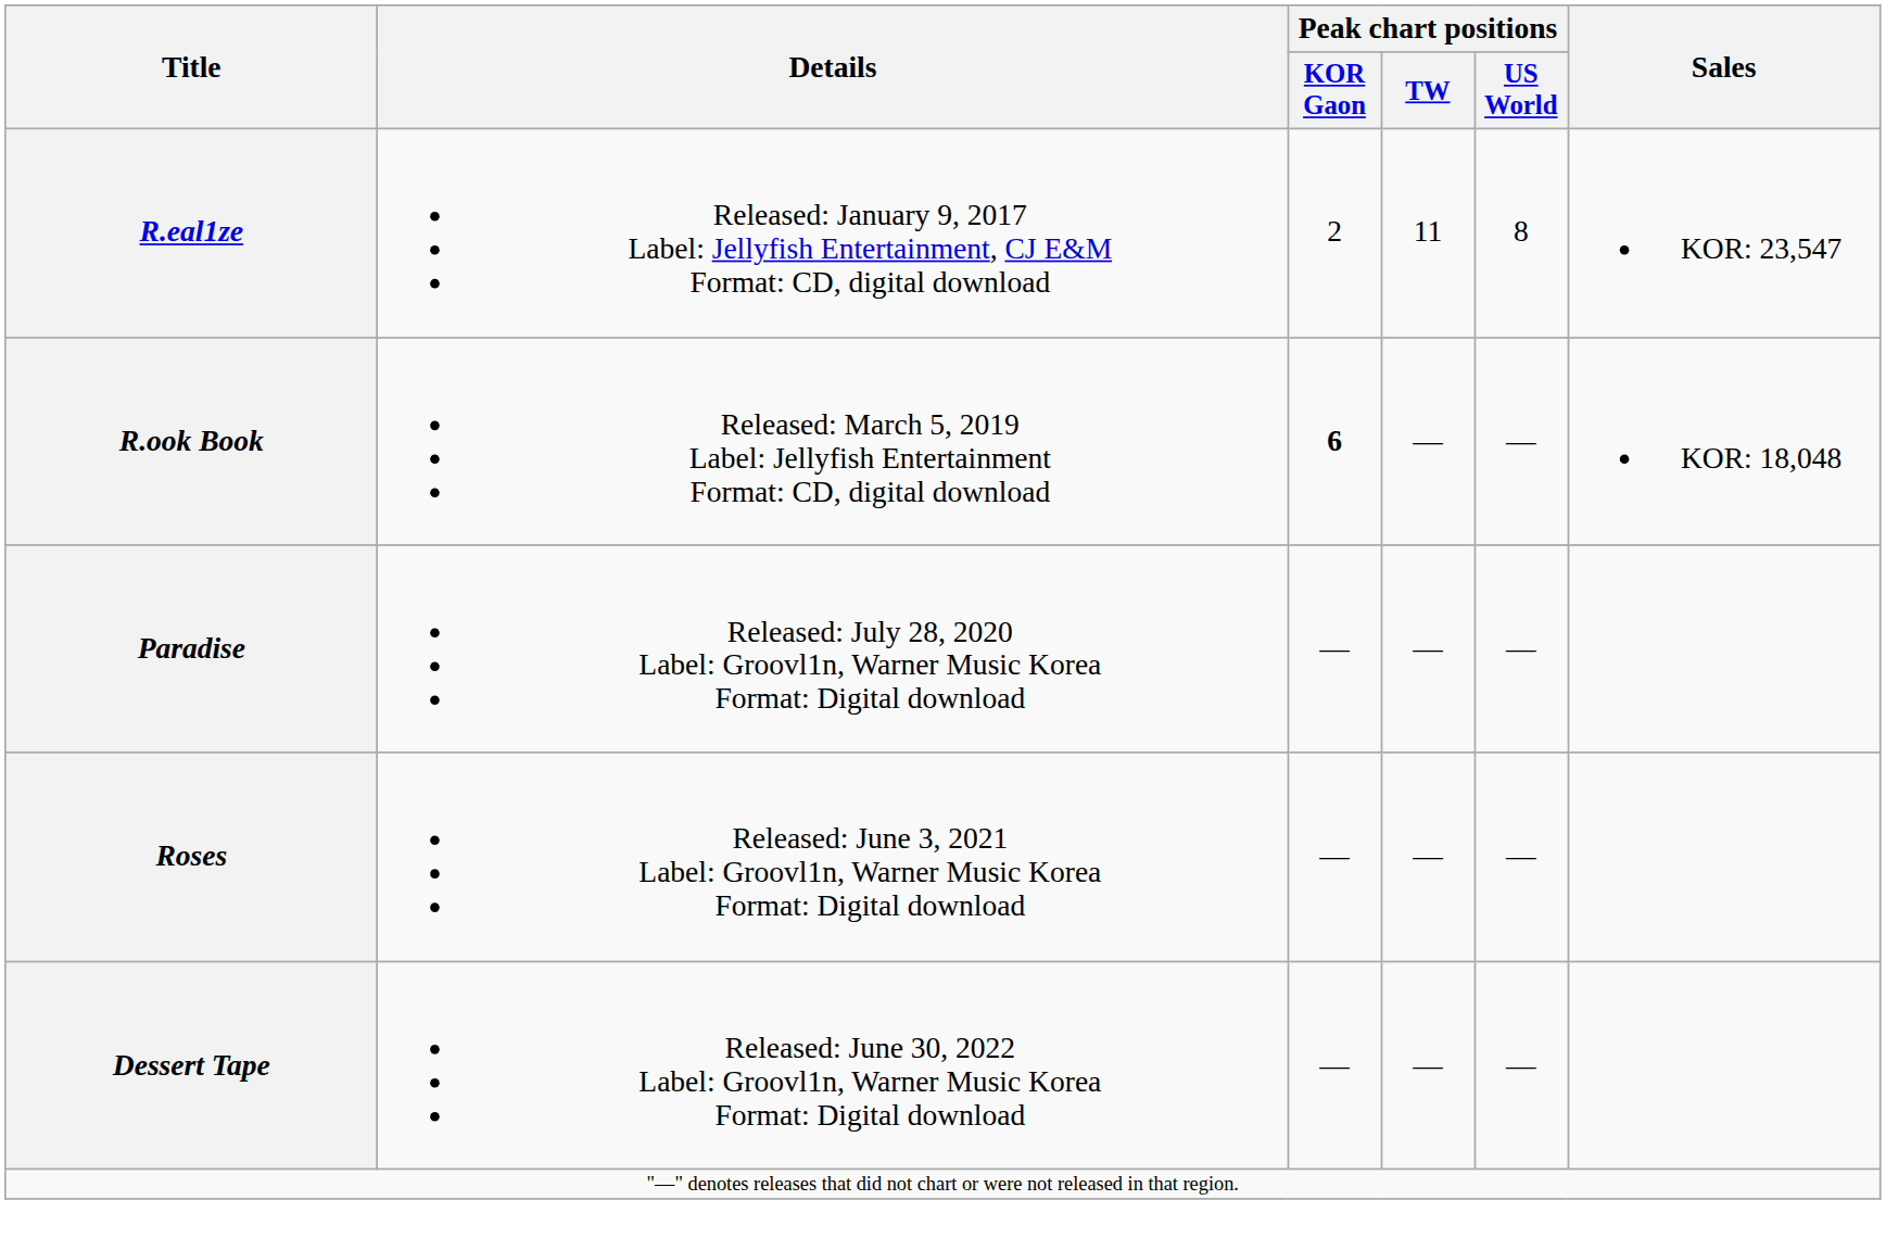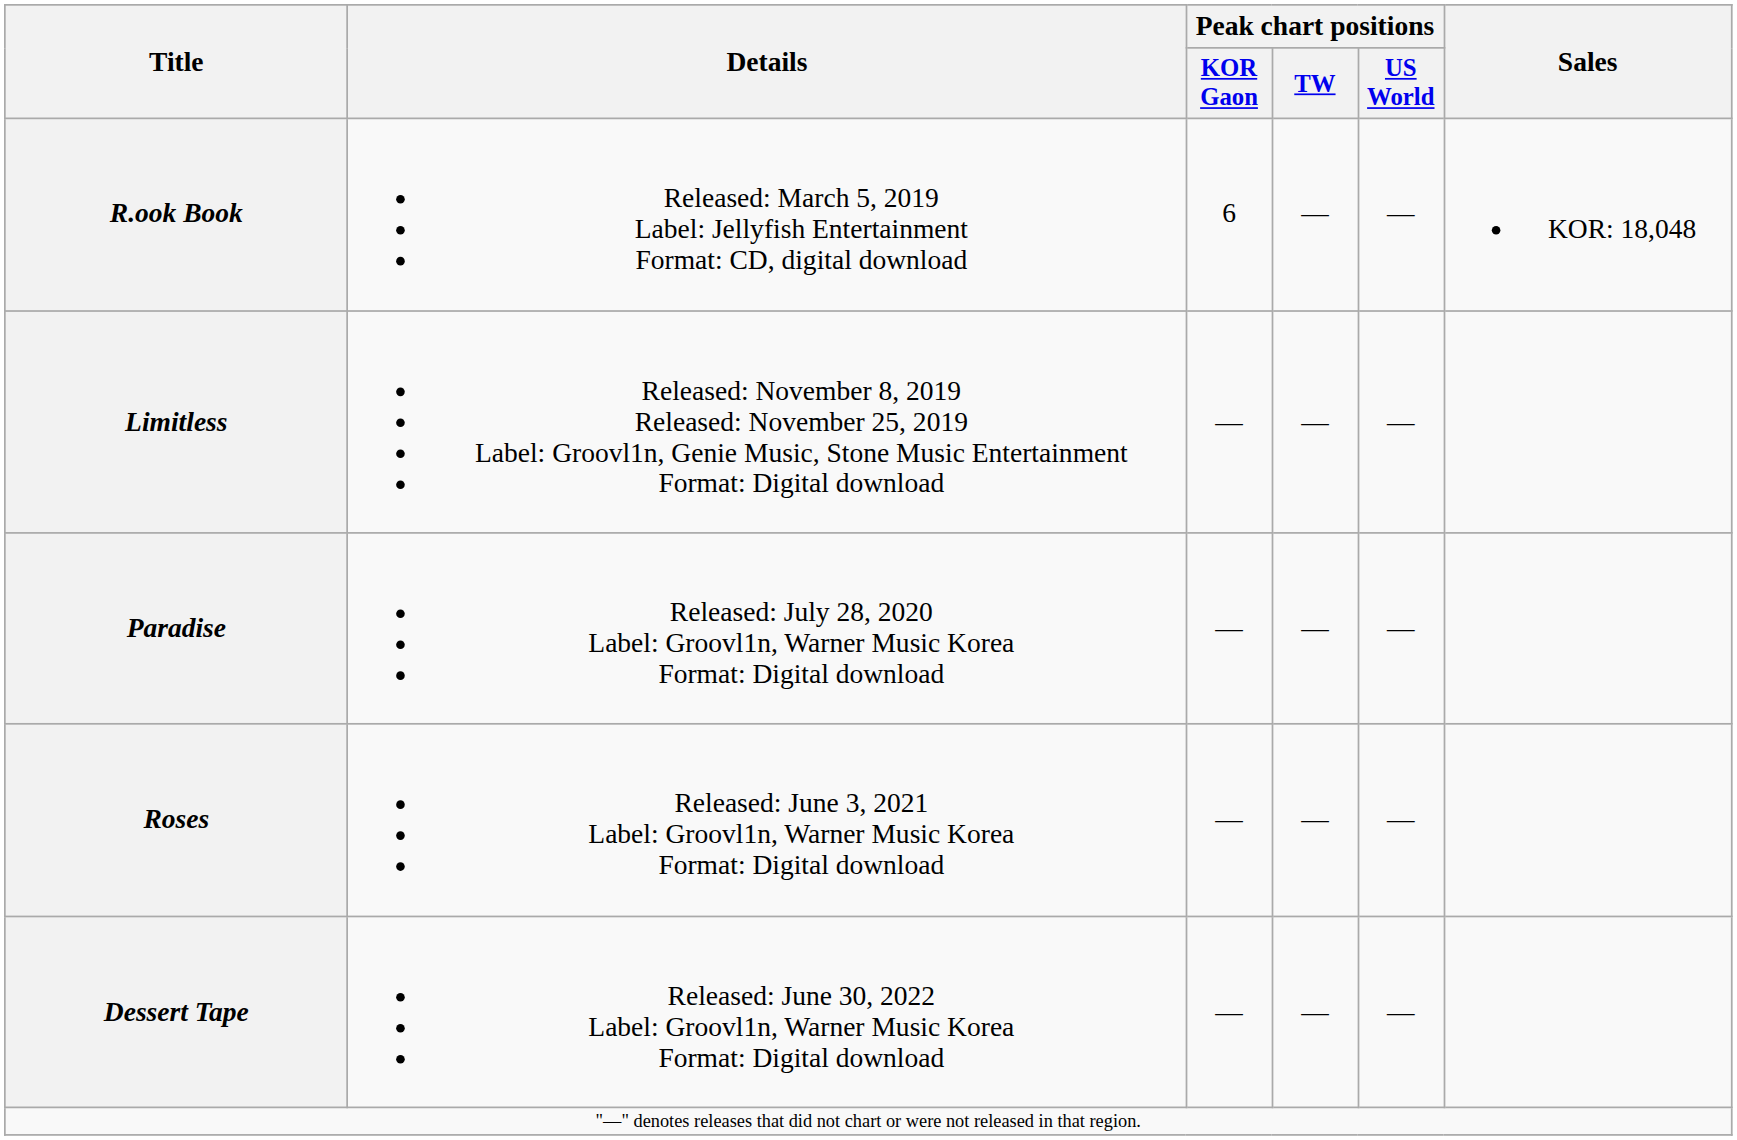- row: R.eal1ze | Released: January 9, 2017 Label: Jellyfish Entertainment, CJ E&M Format: CD, digital download | 2 | 11 | 8 | KOR: 23,547
R.ook Book | Peak chart positions / KOR Gaon: bold -> normal
+ row: Limitless | Released: November 8, 2019 Released: November 25, 2019 Label: Groovl1n, Genie Music, Stone Music Entertainment Format: Digital download | — | — | —
